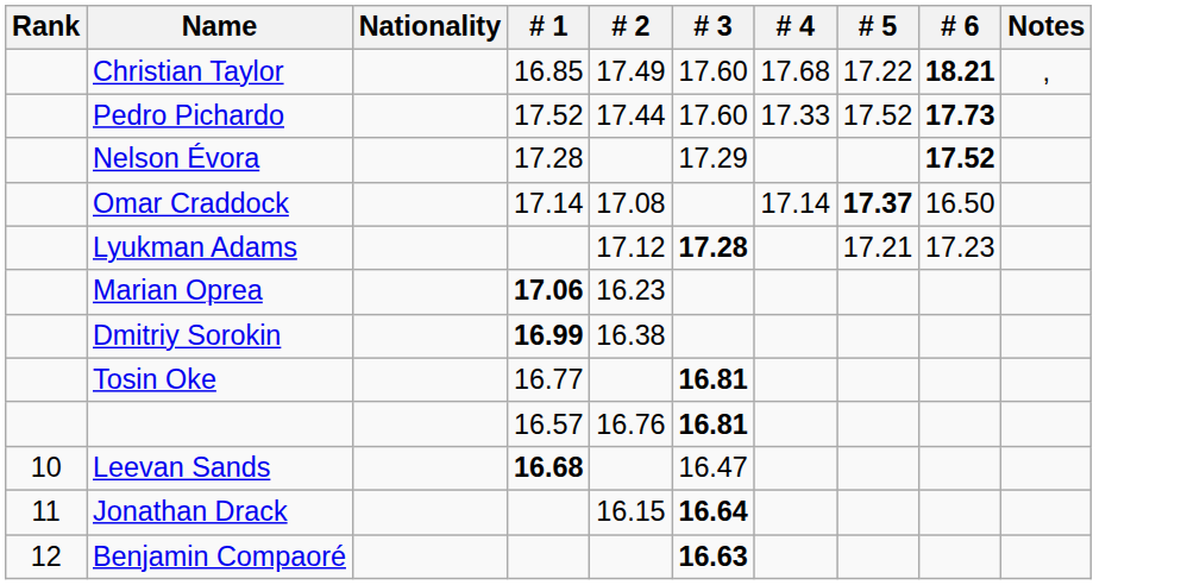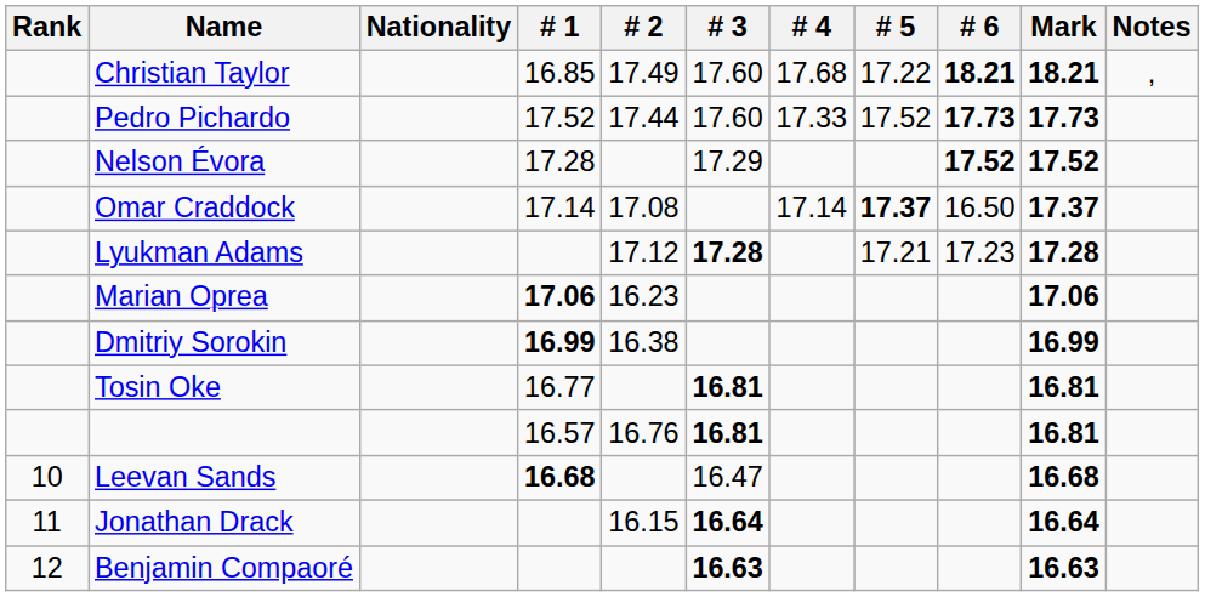+ column: Mark | 18.21 | 17.73 | 17.52 | 17.37 | 17.28 | 17.06 | 16.99 | 16.81 | 16.81 | 16.68 | 16.64 | 16.63
